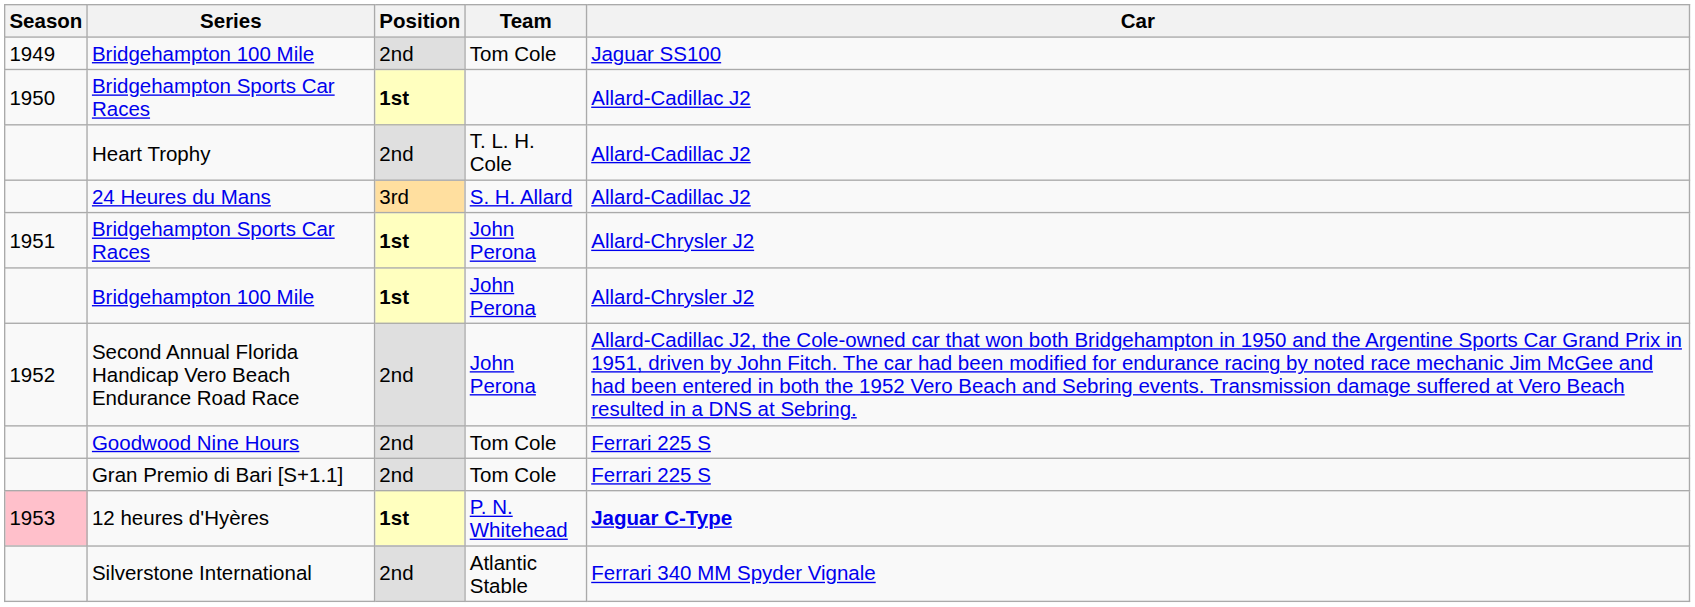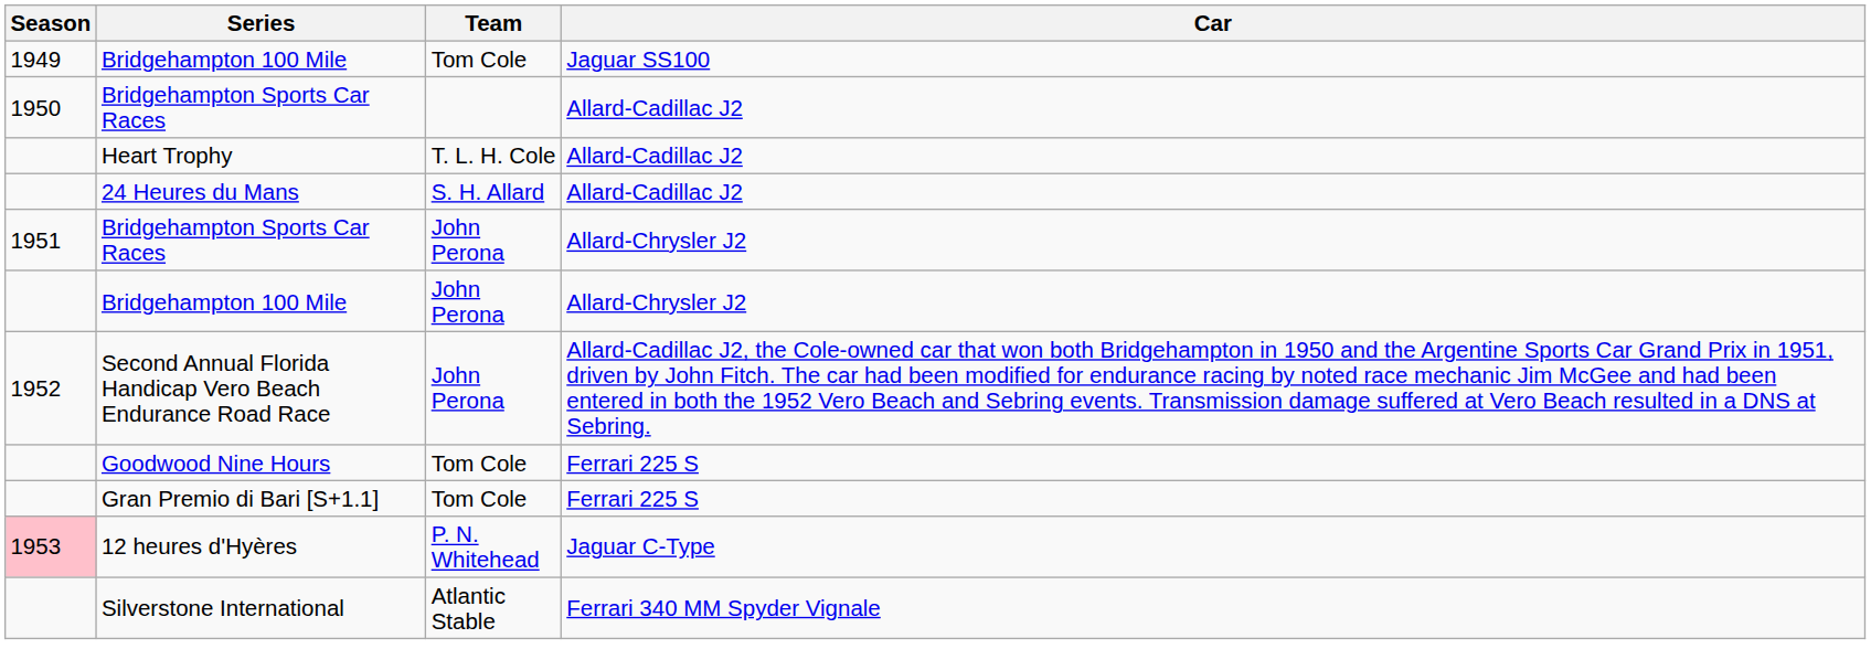- column: Position | 2nd | 1st | 2nd | 3rd | 1st | 1st | 2nd | 2nd | 2nd | 1st | 2nd
12 heures d'Hyères | Car: bold -> normal
